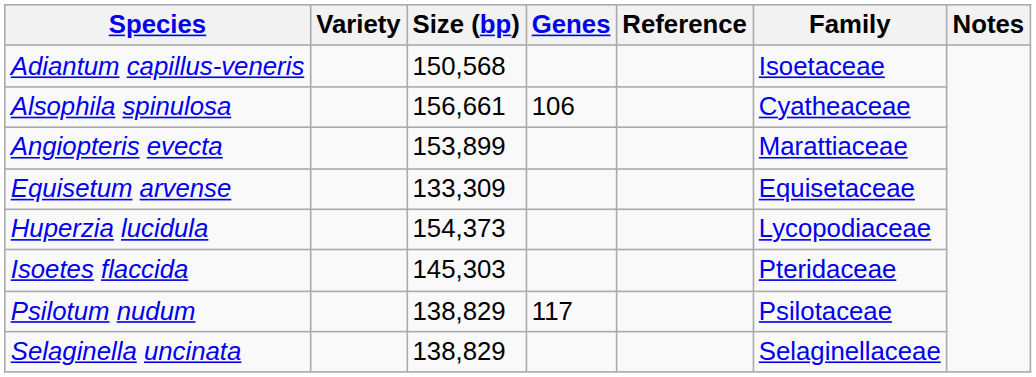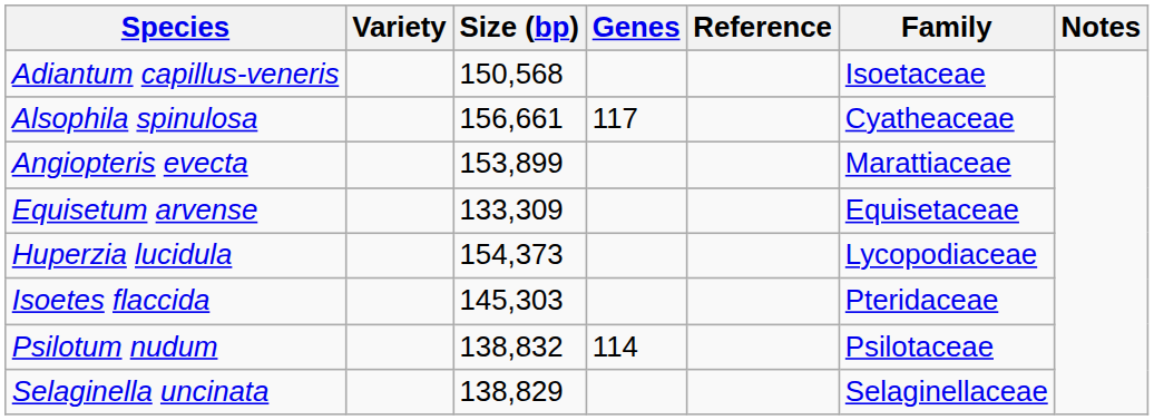Alsophila spinulosa | Genes: 106 -> 117
Psilotum nudum | Size (bp): 138,829 -> 138,832
Psilotum nudum | Genes: 117 -> 114
